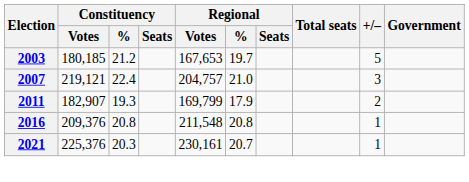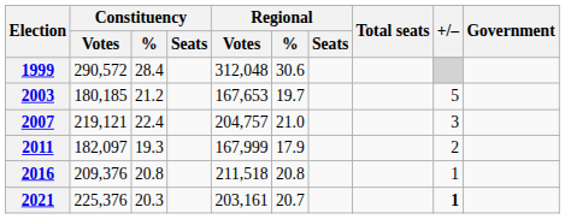+ row: 1999 | 290,572 | 28.4 | 312,048 | 30.6
2011 | Constituency / Votes: 182,907 -> 182,097
2011 | Regional / Votes: 169,799 -> 167,999
2016 | Regional / Votes: 211,548 -> 211,518
2021 | Regional / Votes: 230,161 -> 203,161
2021 | +/–: normal -> bold
